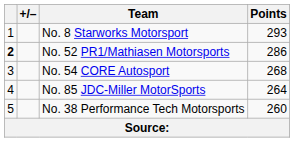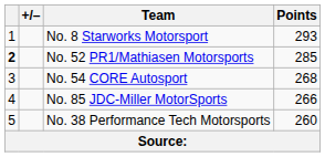No. 52 PR1/Mathiasen Motorsports | Points: 286 -> 285
No. 85 JDC-Miller MotorSports | Points: 264 -> 266
